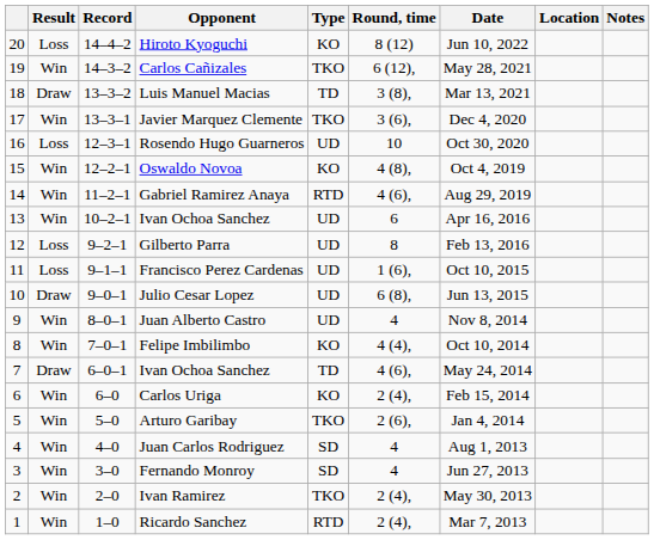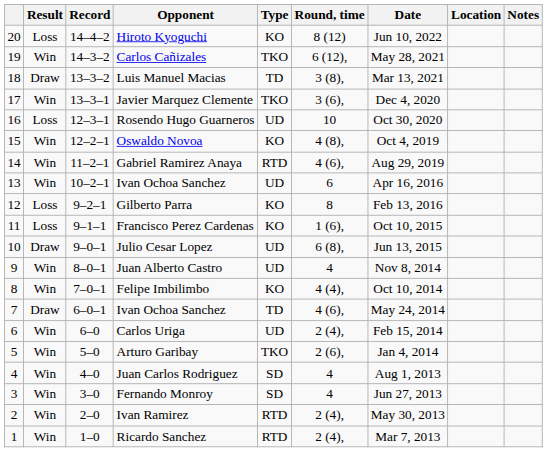Gilberto Parra | Type: UD -> KO
Francisco Perez Cardenas | Type: UD -> KO
Carlos Uriga | Type: KO -> UD
Ivan Ramirez | Type: TKO -> RTD
